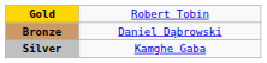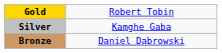rows swapped: Silver <-> Bronze
